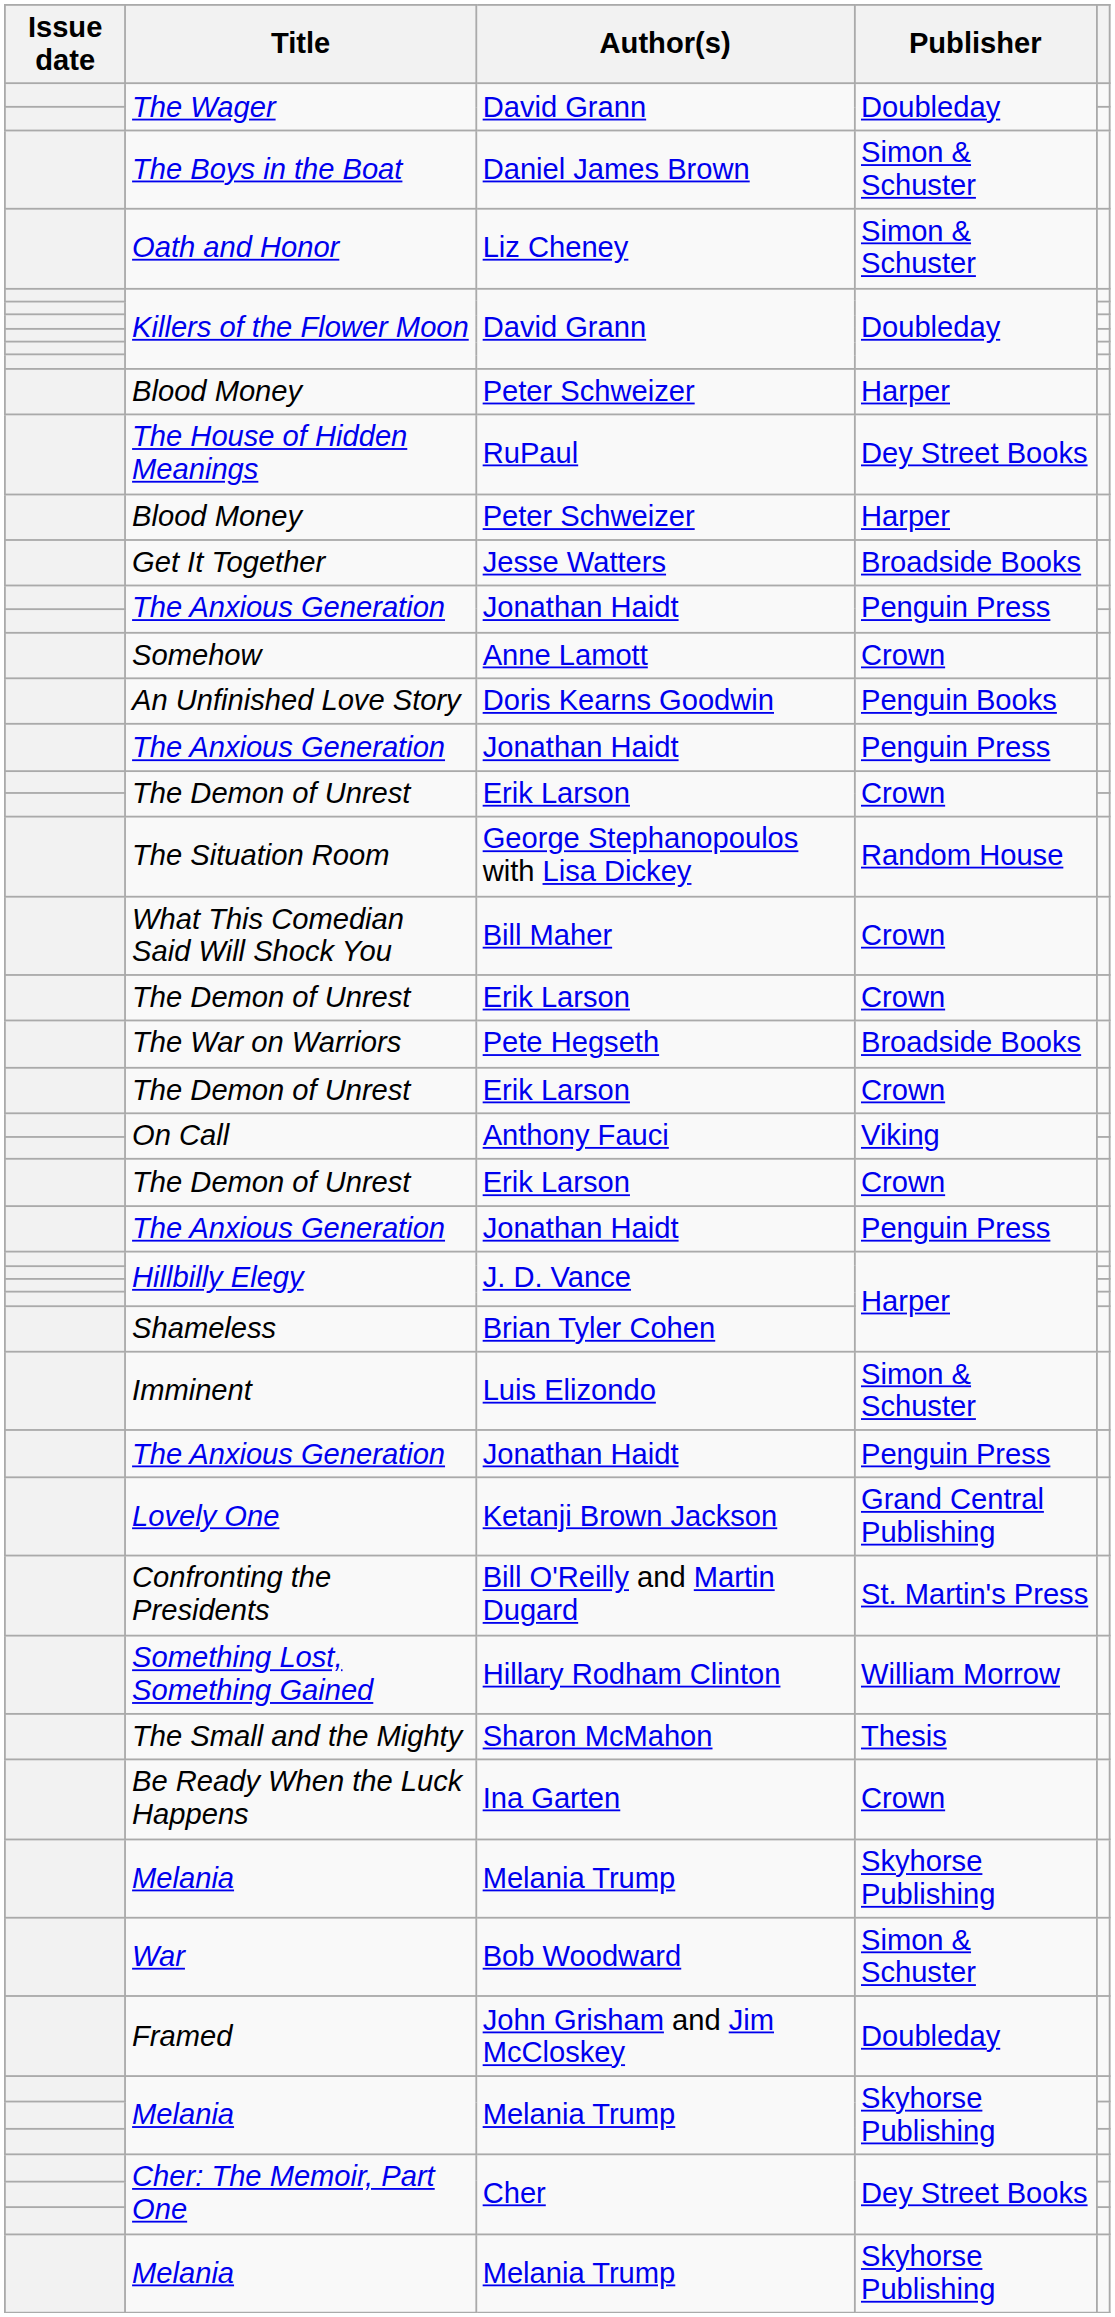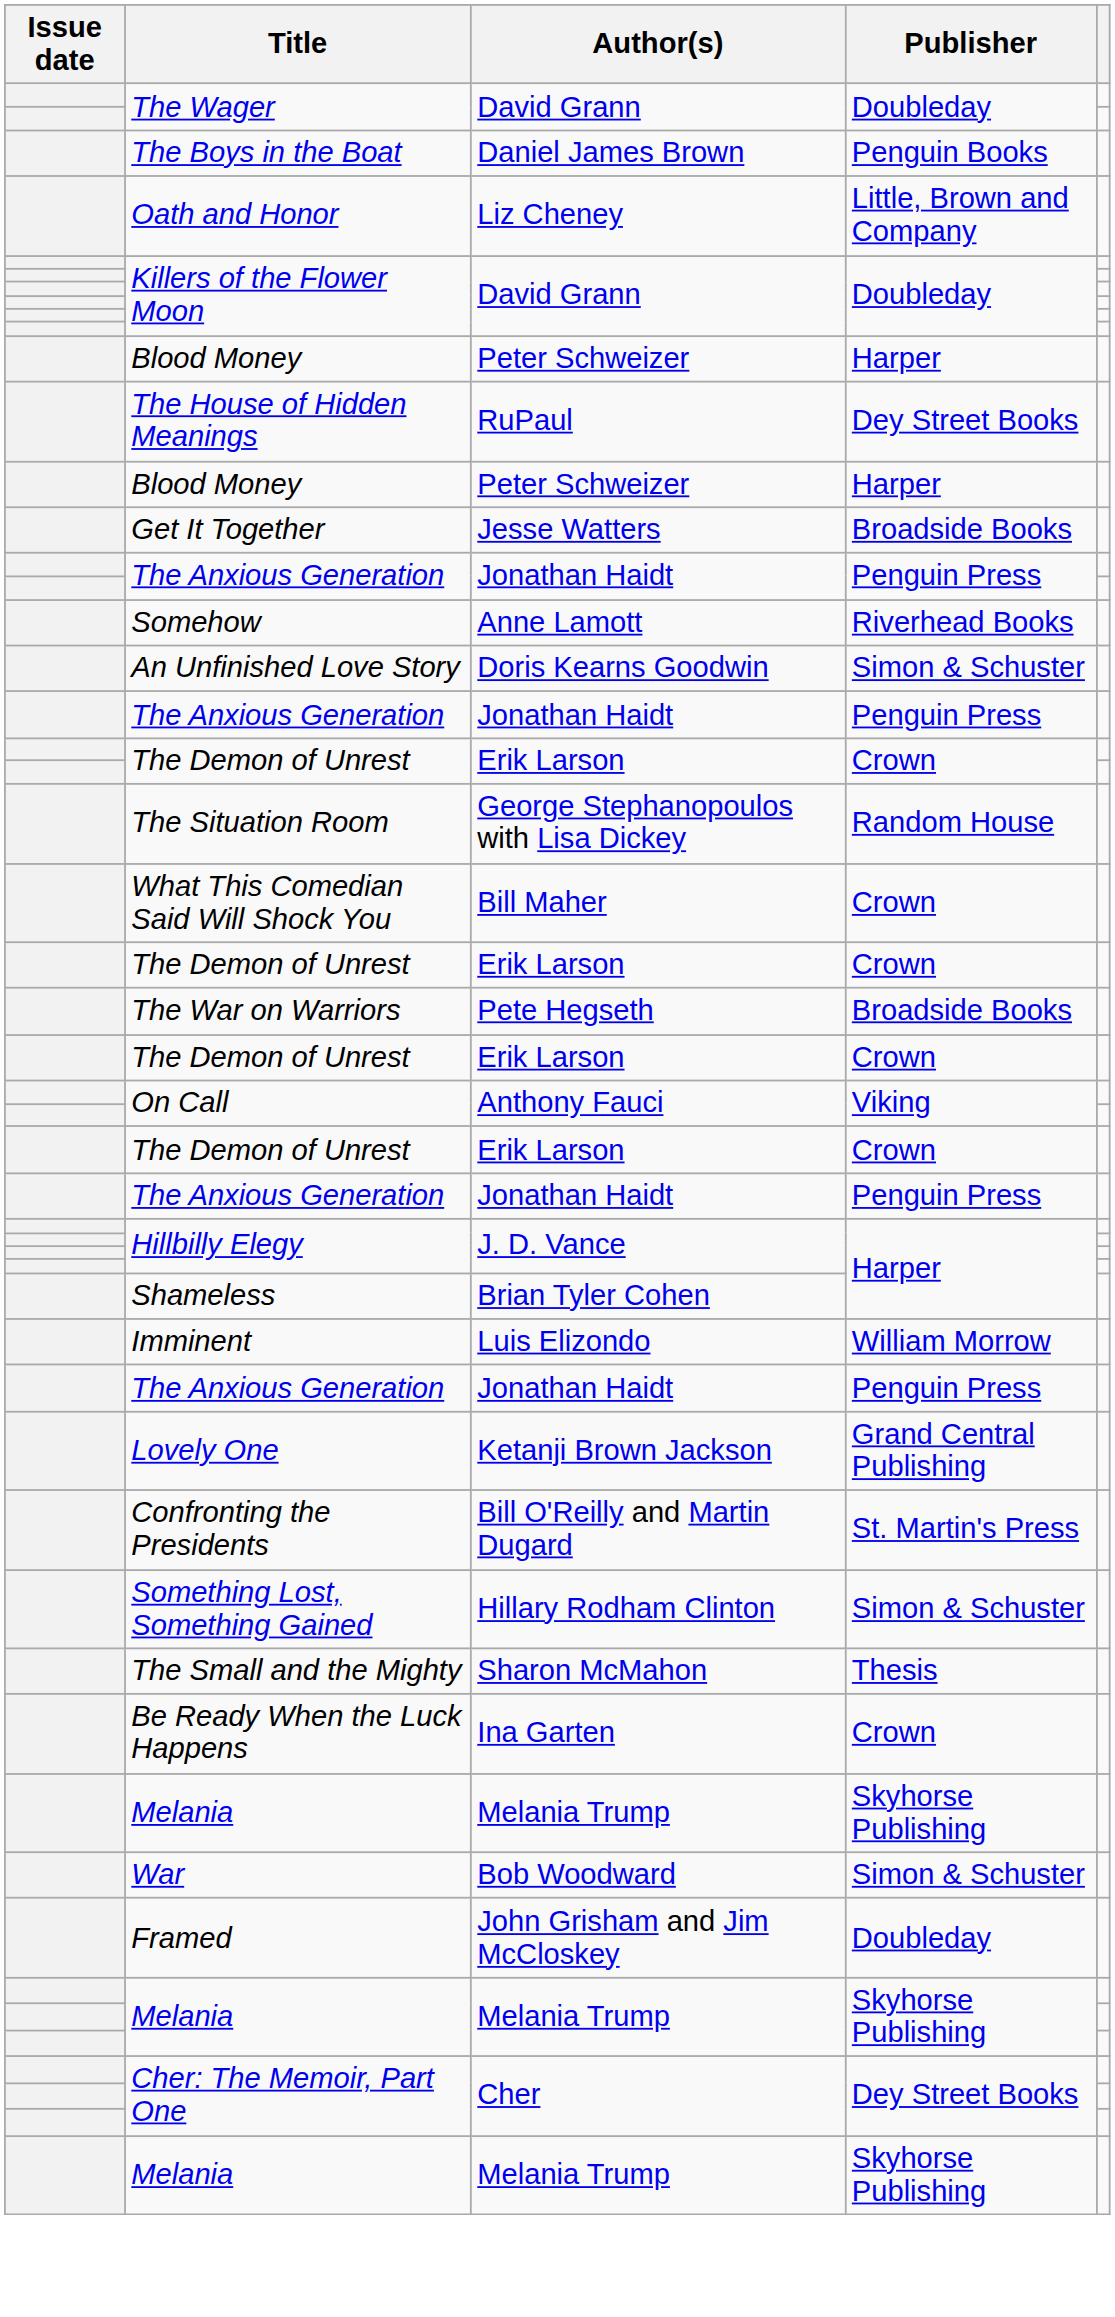The Boys in the Boat | Publisher: Simon & Schuster -> Penguin Books
Oath and Honor | Publisher: Simon & Schuster -> Little, Brown and Company
Somehow | Publisher: Crown -> Riverhead Books
An Unfinished Love Story | Publisher: Penguin Books -> Simon & Schuster
Imminent | Publisher: Simon & Schuster -> William Morrow
Something Lost, Something Gained | Publisher: William Morrow -> Simon & Schuster
